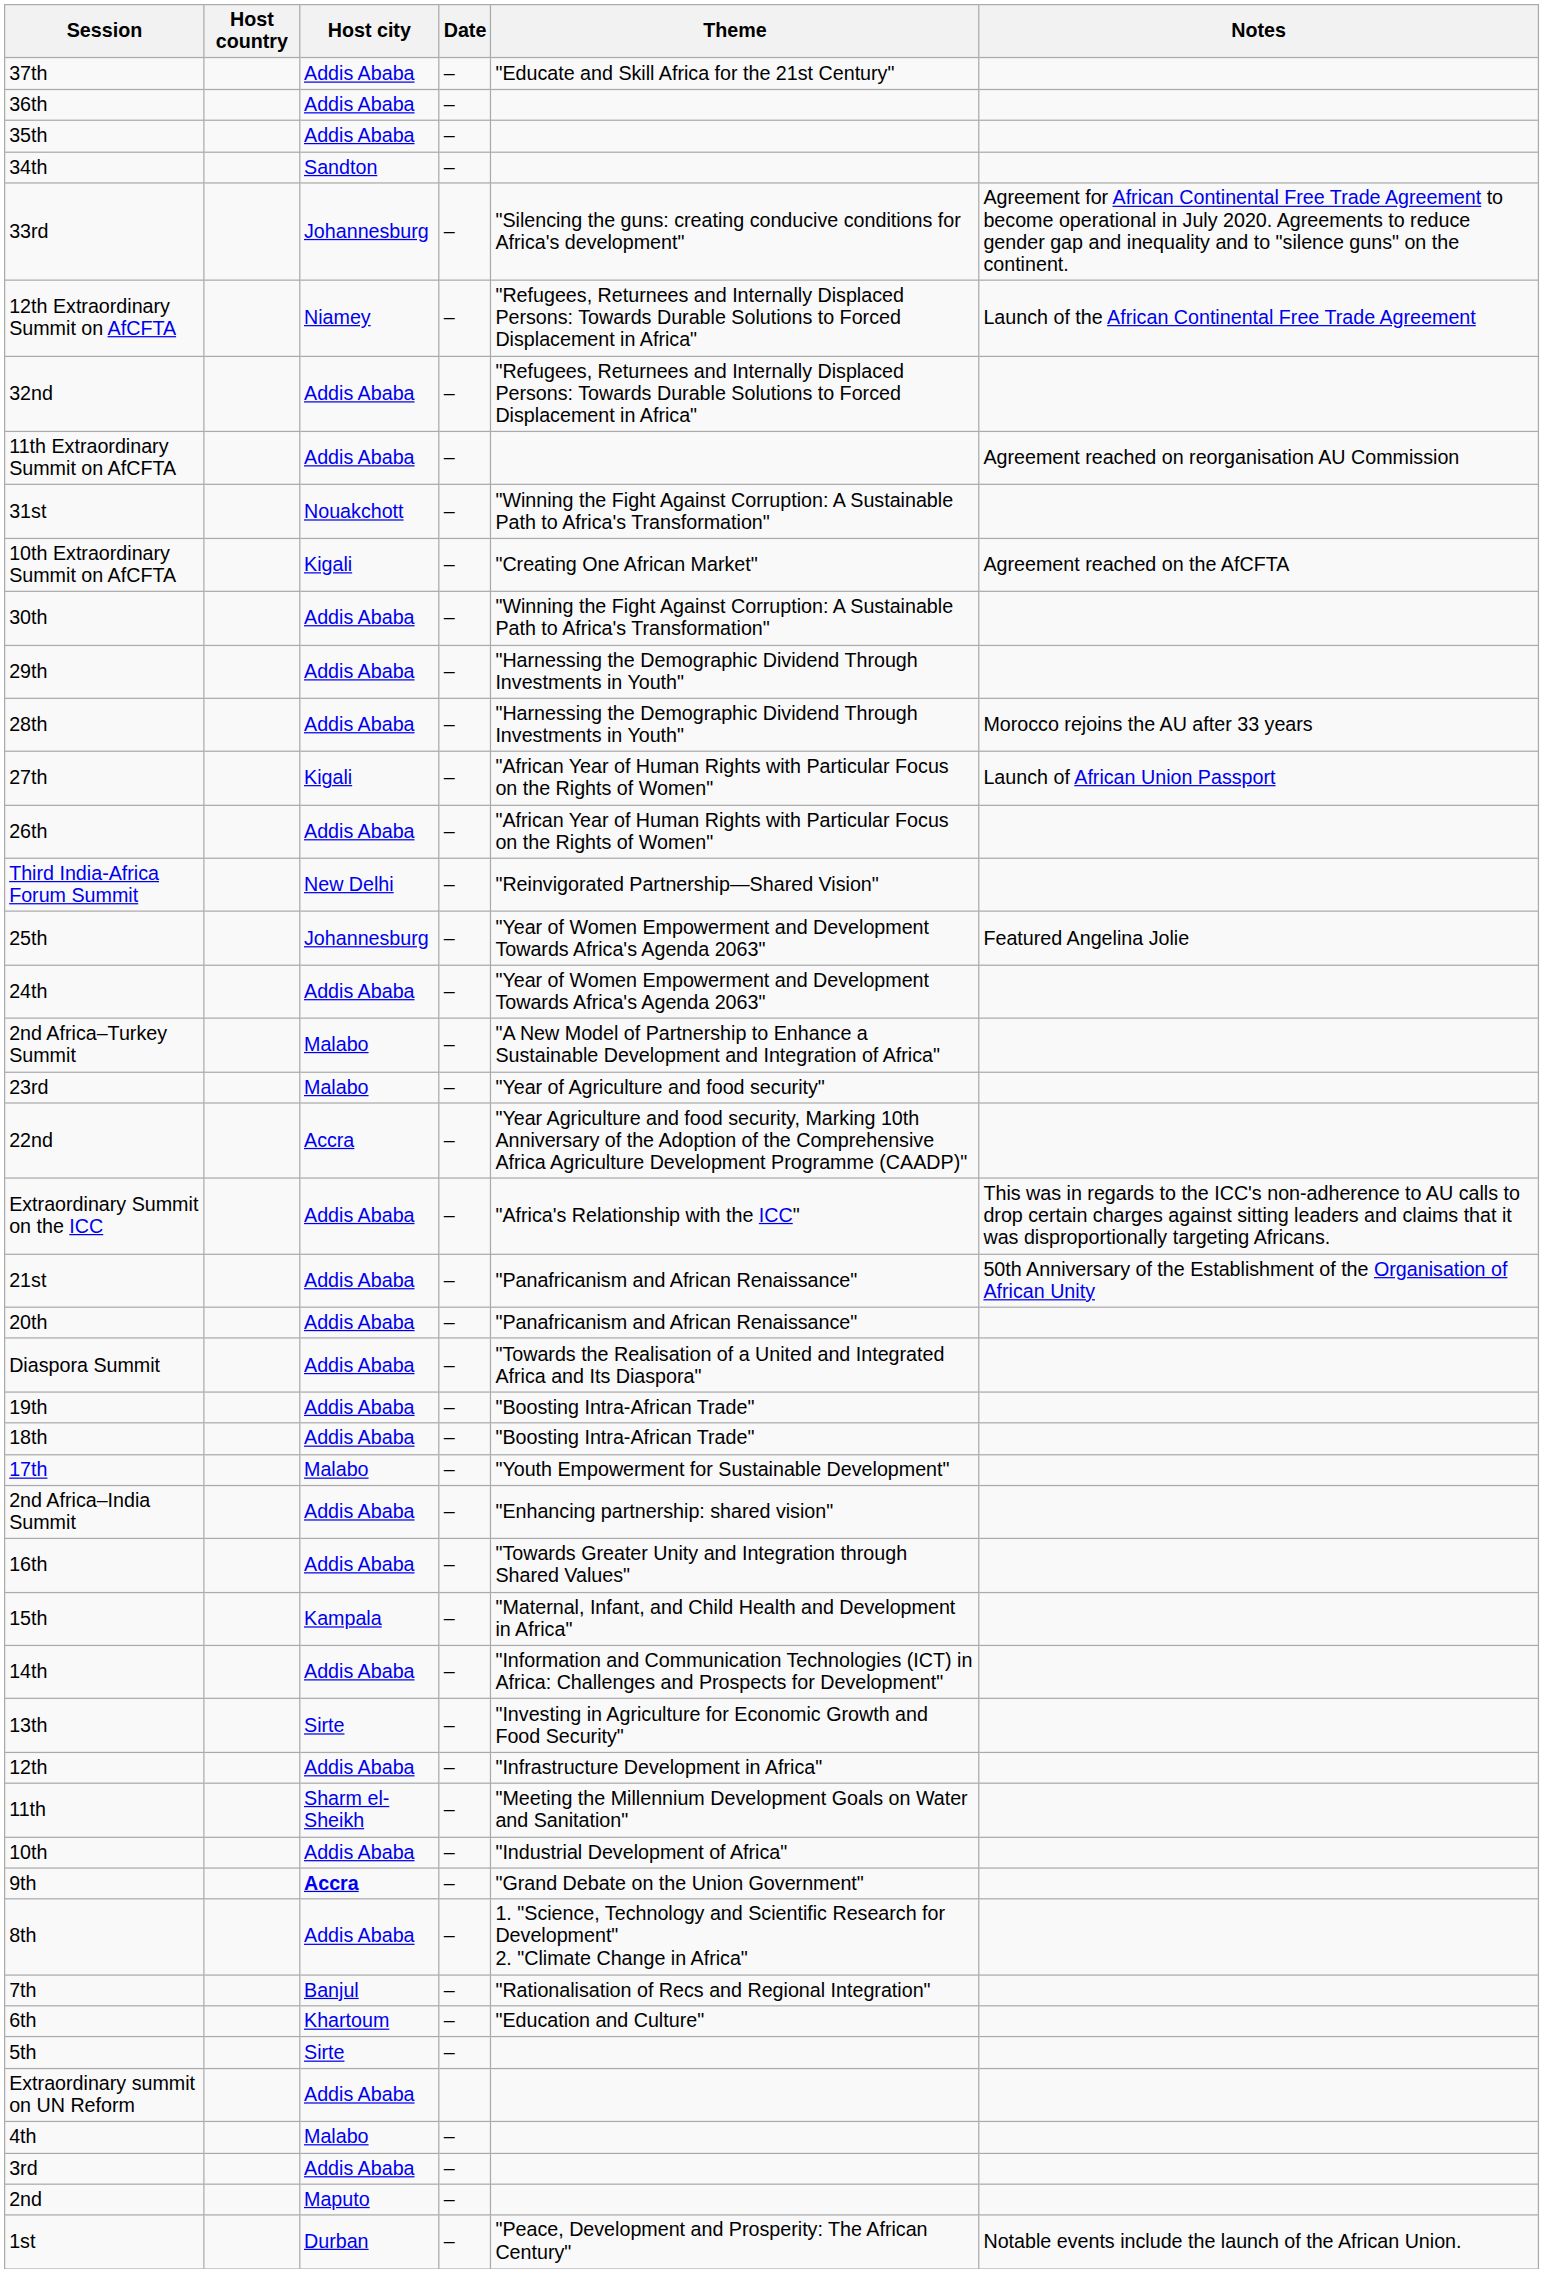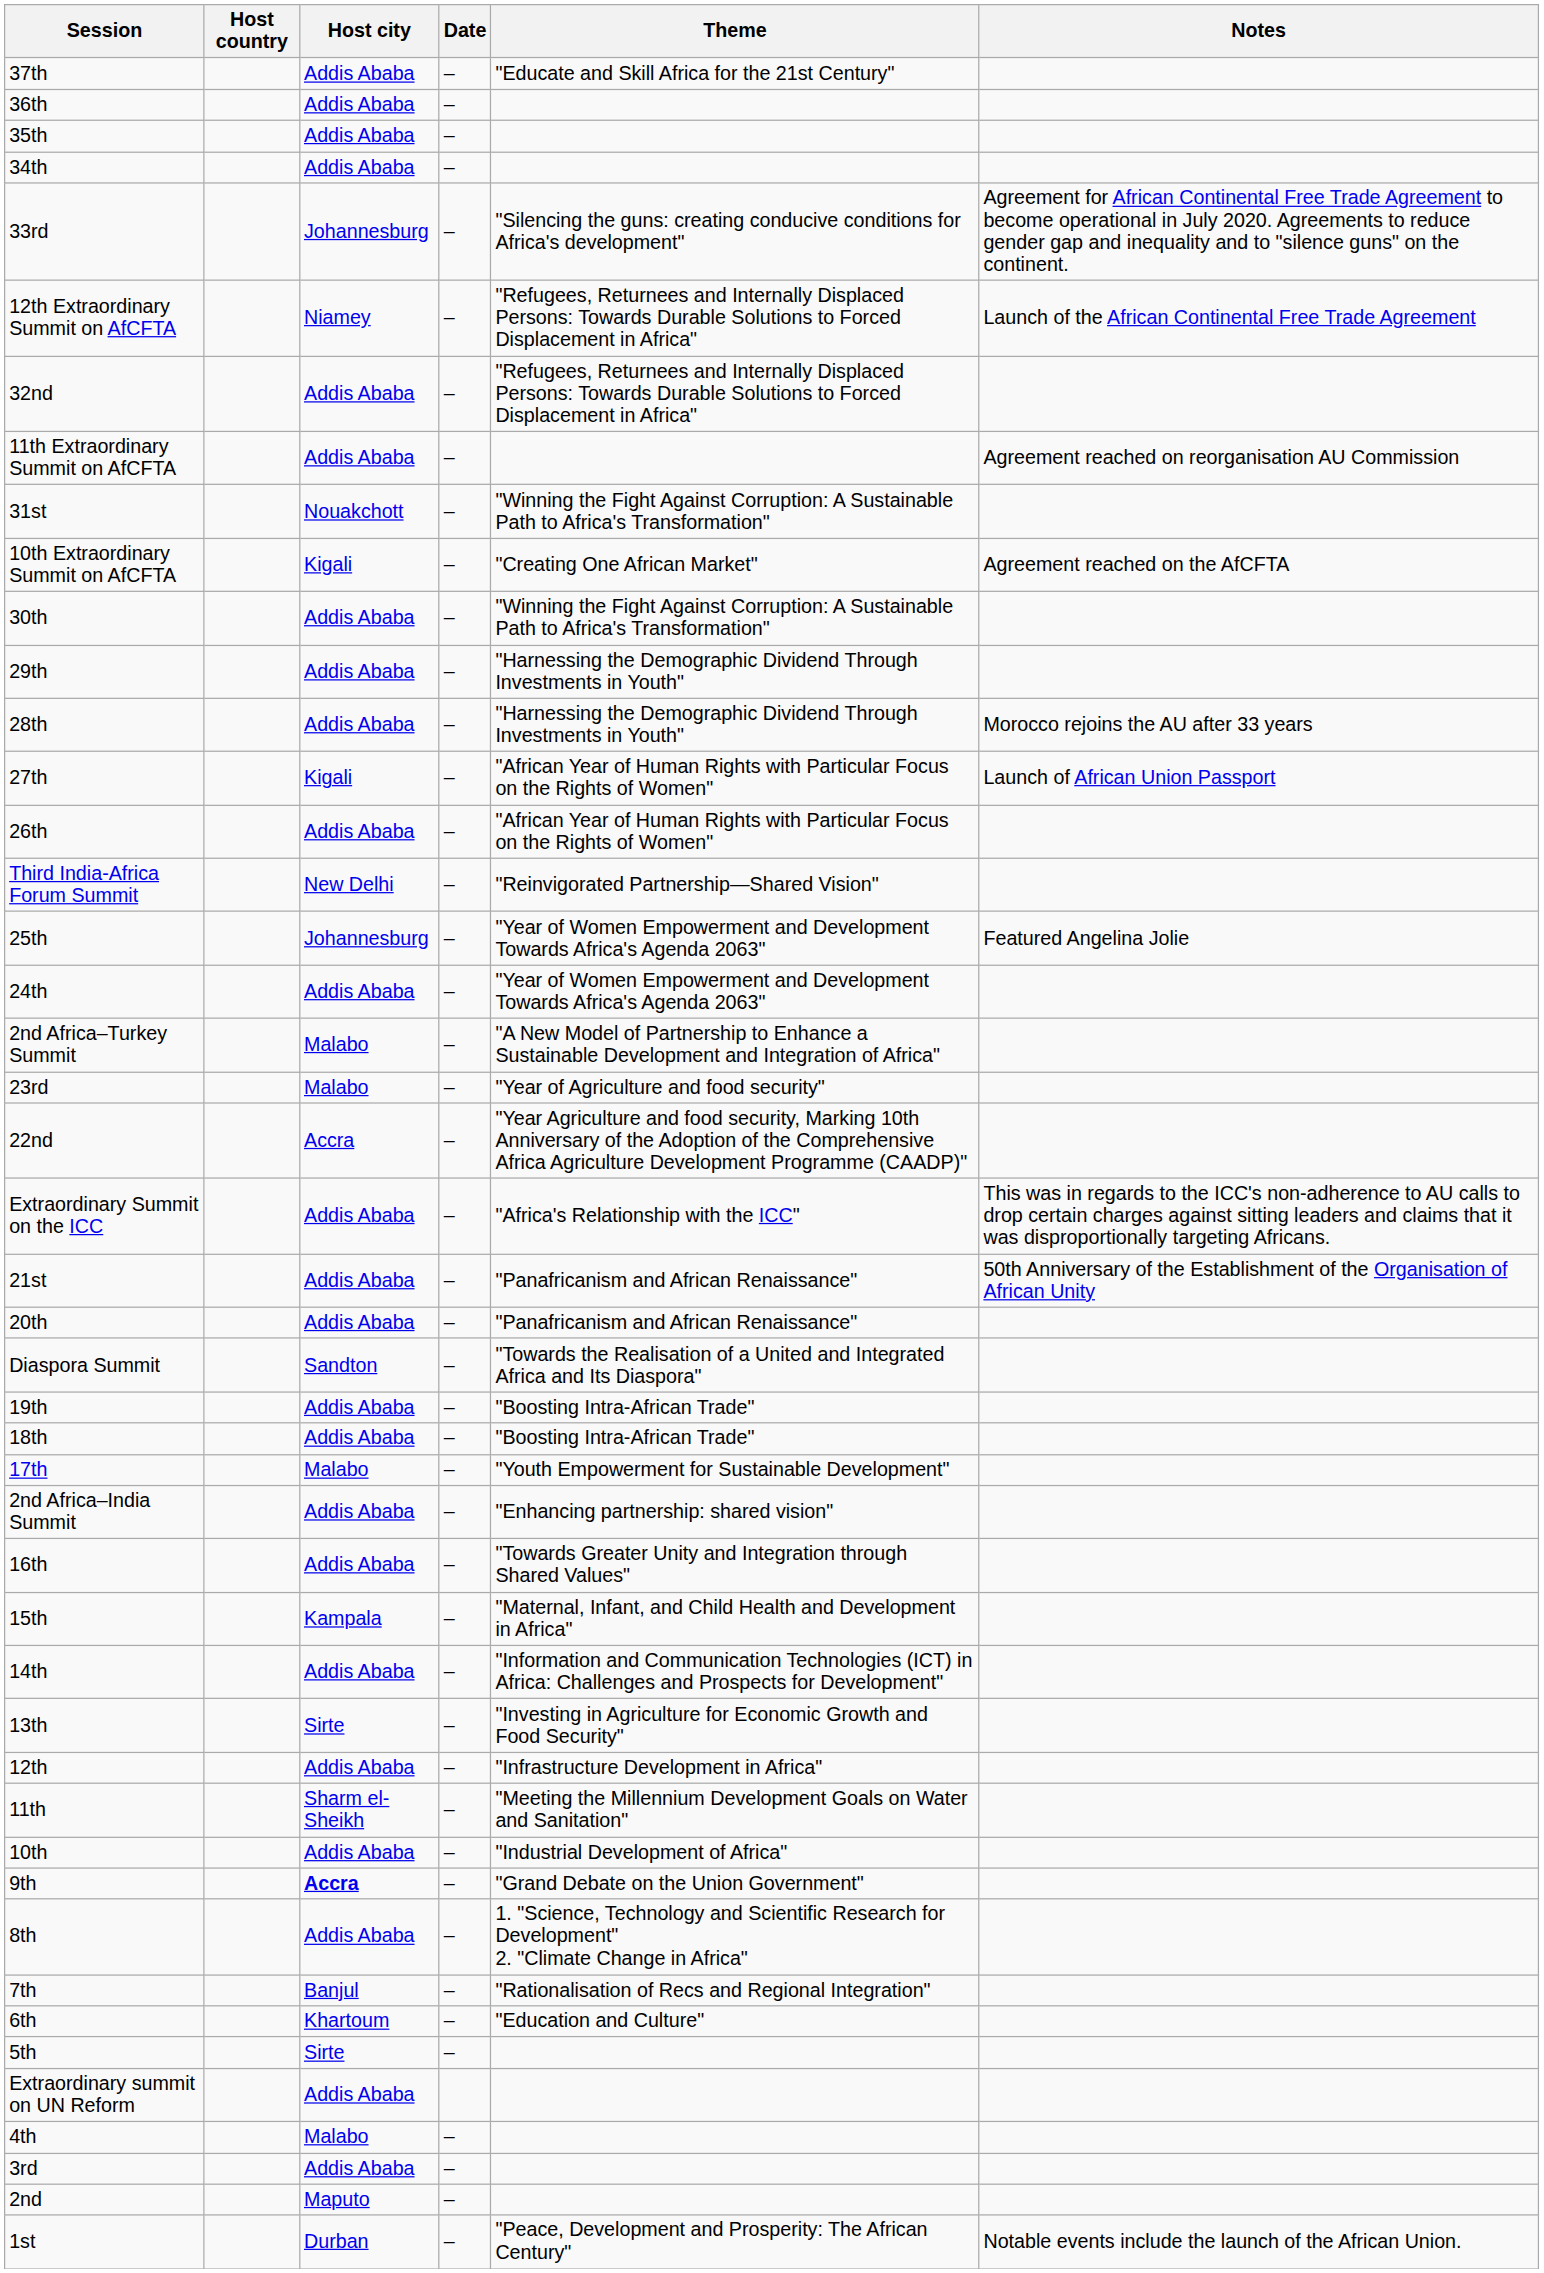34th | Host city: Sandton -> Addis Ababa
Diaspora Summit | Host city: Addis Ababa -> Sandton
